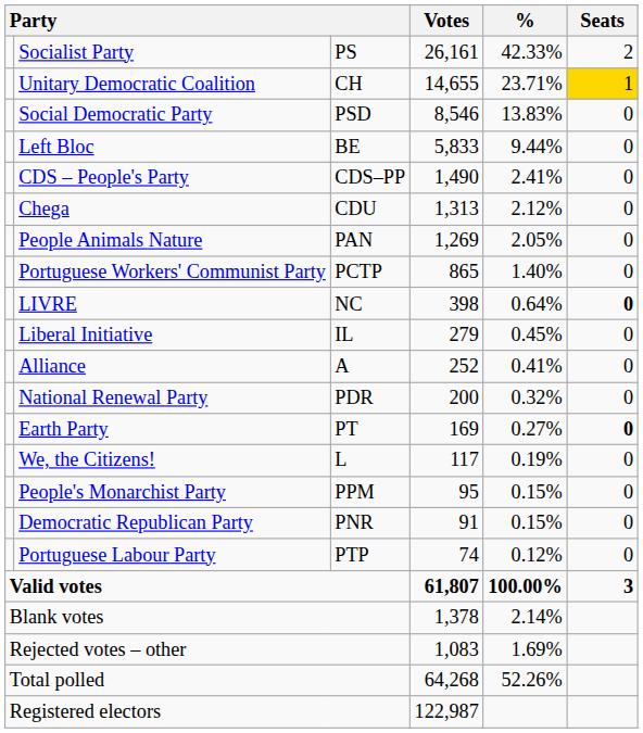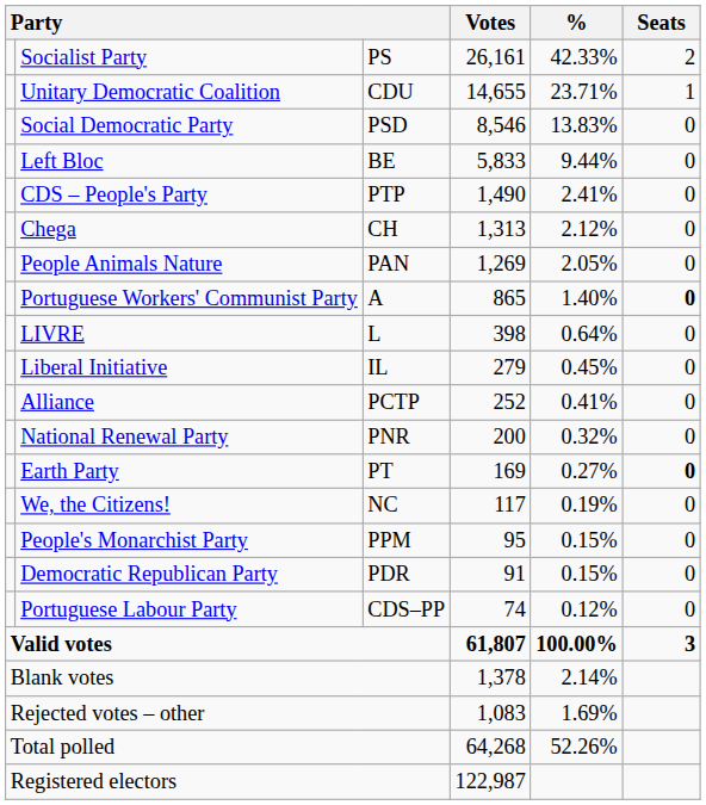Unitary Democratic Coalition | column 3: CH -> CDU
Unitary Democratic Coalition | Seats: gold background -> no background
CDS – People's Party | column 3: CDS–PP -> PTP
Chega | column 3: CDU -> CH
Portuguese Workers' Communist Party | column 3: PCTP -> A
Portuguese Workers' Communist Party | Seats: normal -> bold
LIVRE | column 3: NC -> L
LIVRE | Seats: bold -> normal
Alliance | column 3: A -> PCTP
National Renewal Party | column 3: PDR -> PNR
We, the Citizens! | column 3: L -> NC
Democratic Republican Party | column 3: PNR -> PDR
Portuguese Labour Party | column 3: PTP -> CDS–PP
